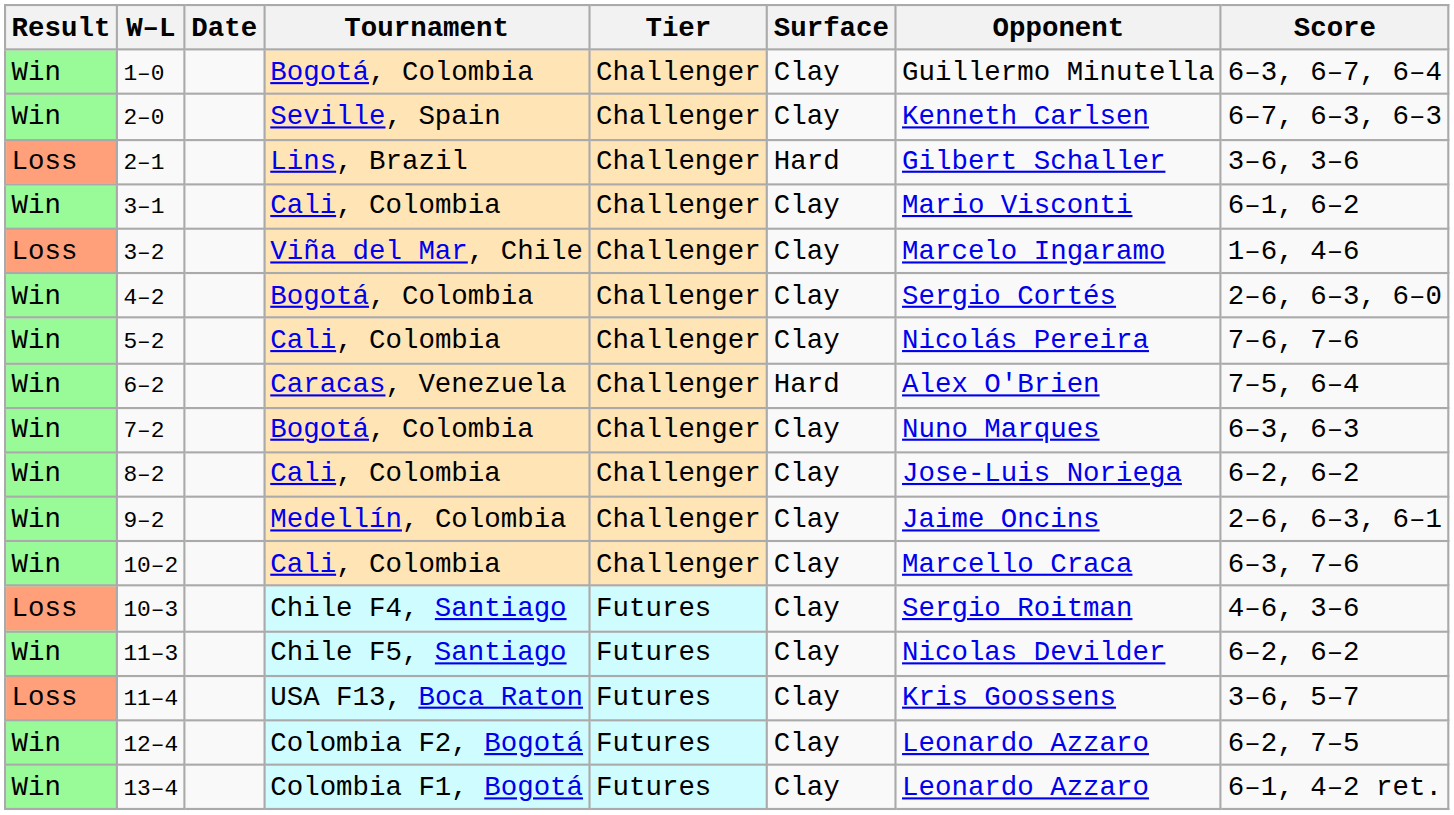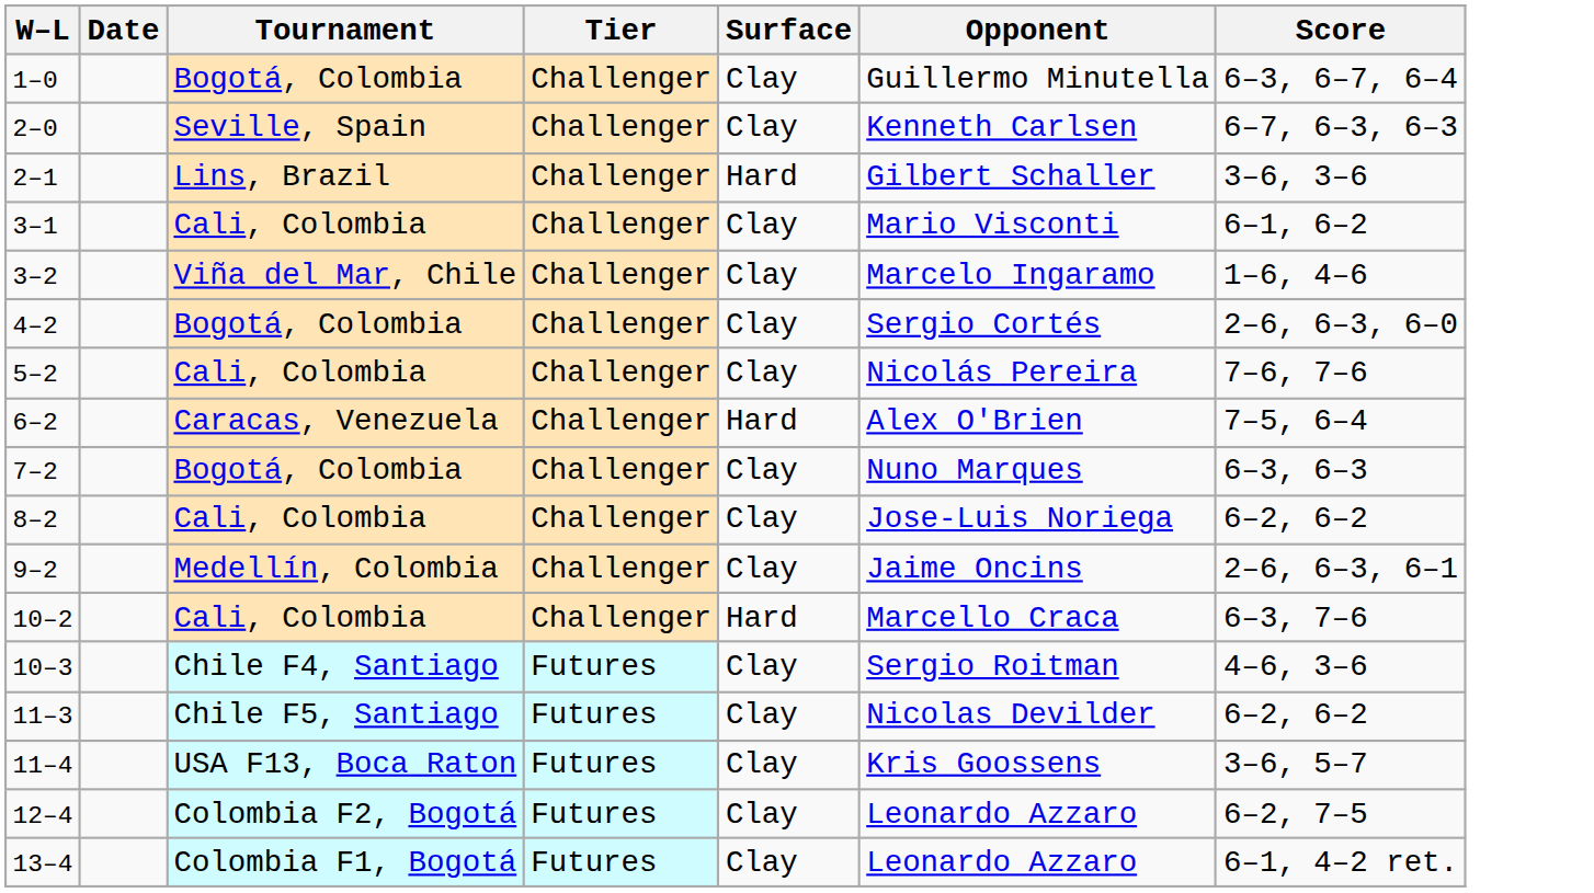- column: Result | Win | Win | Loss | Win | Loss | Win | Win | Win | Win | Win | Win | Win | Loss | Win | Loss | Win | Win
10–2 | Surface: Clay -> Hard
